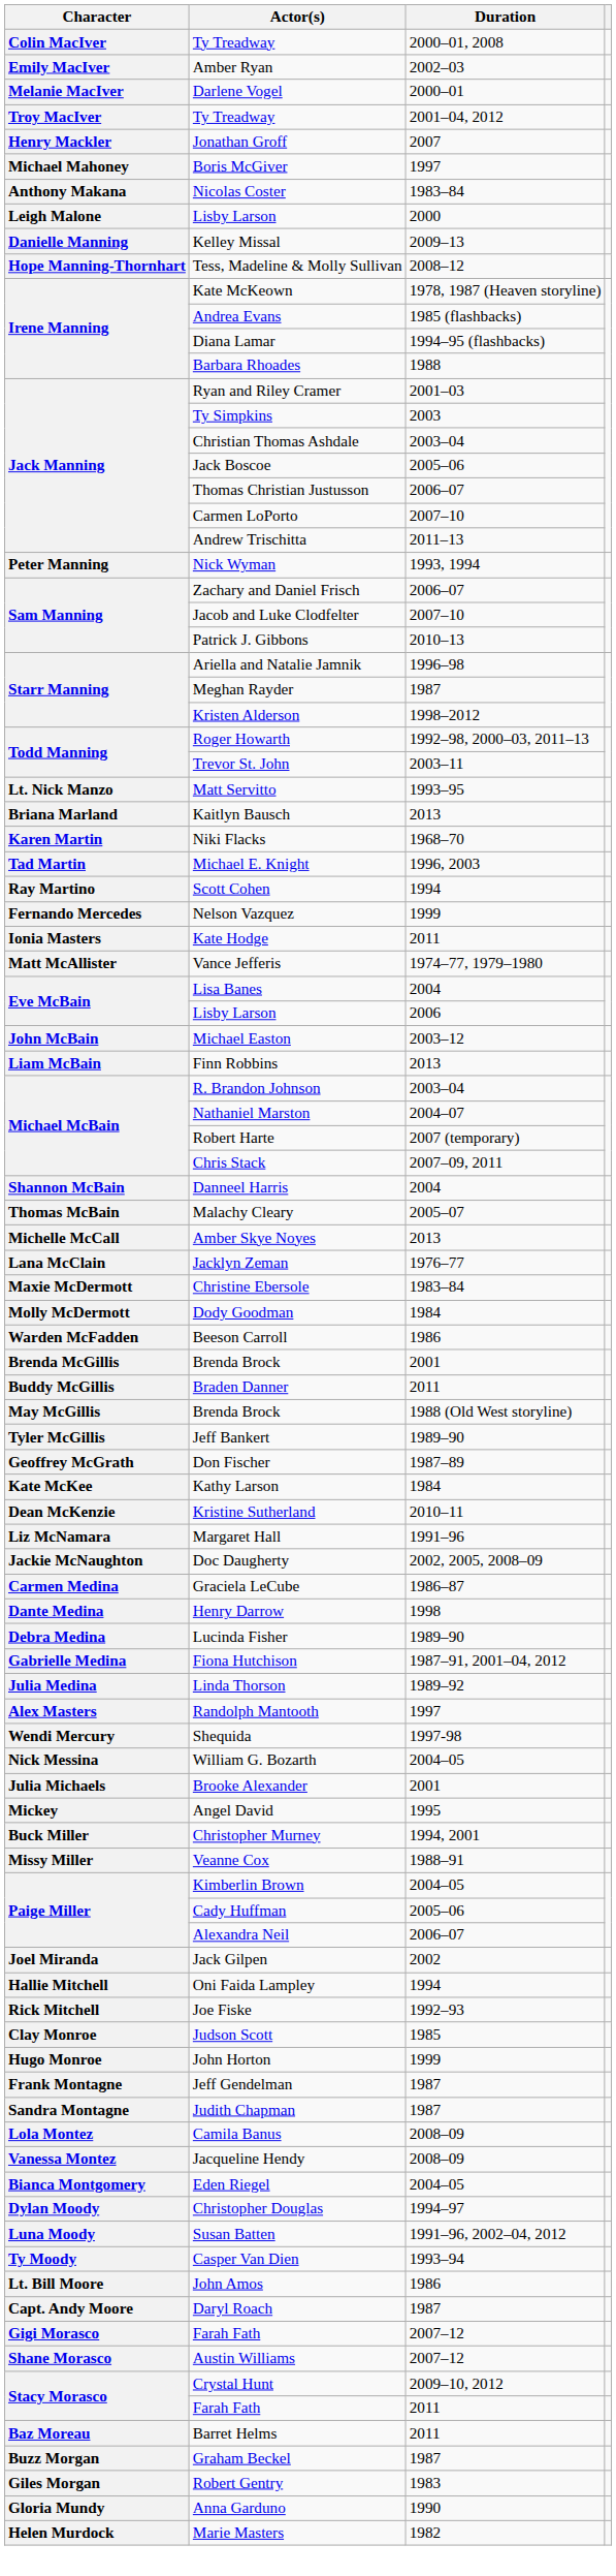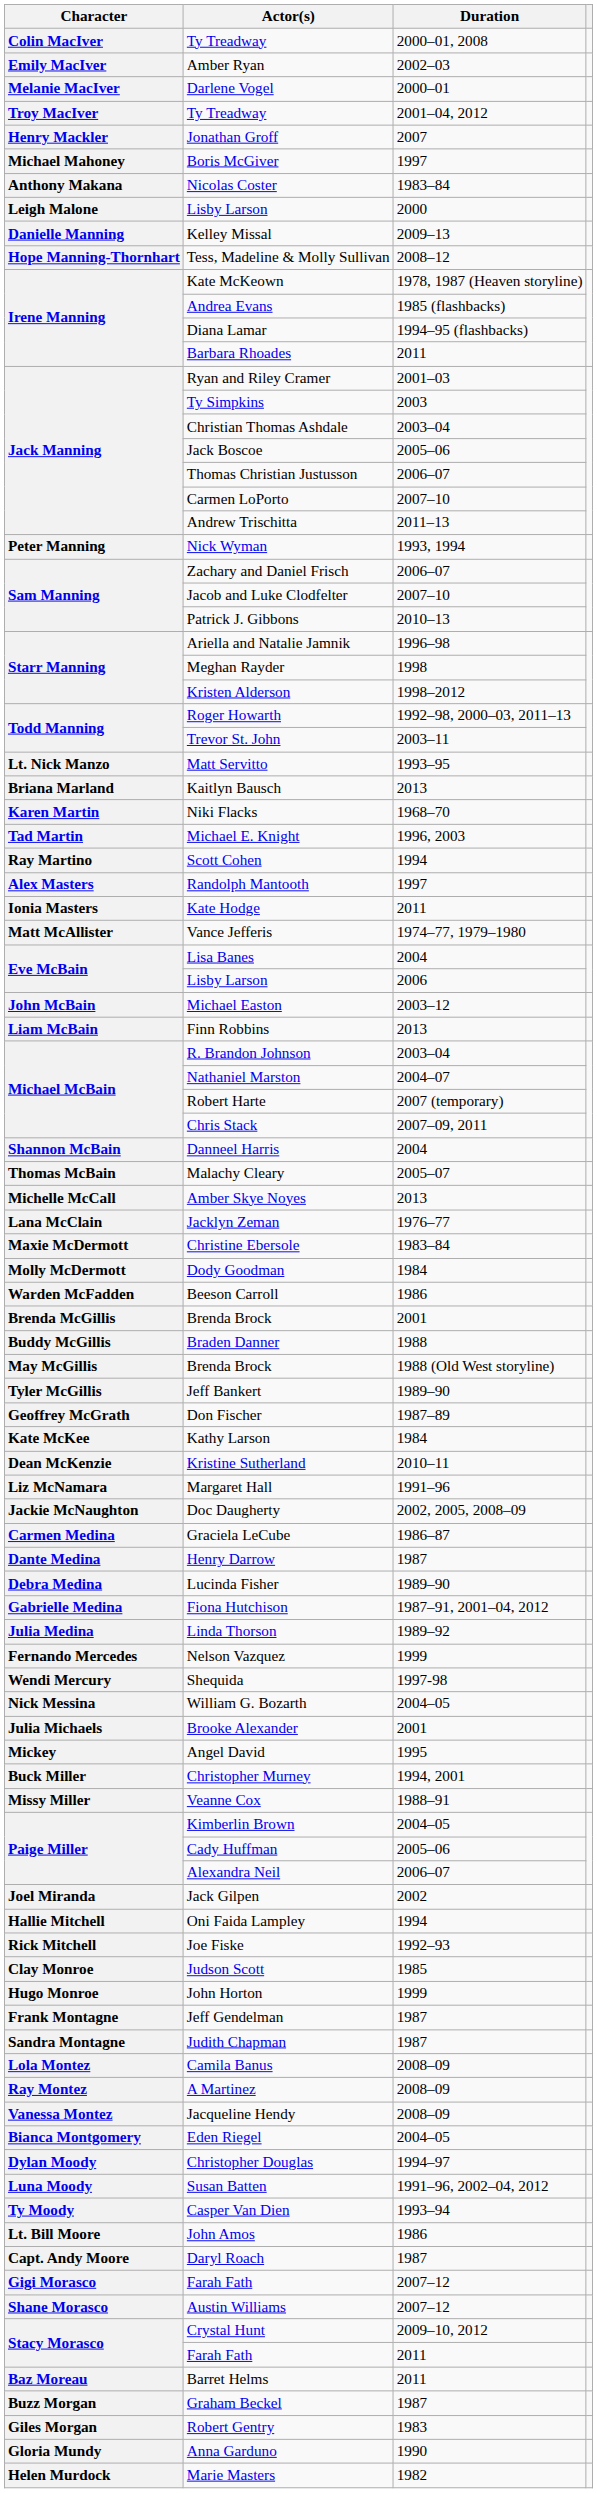Barbara Rhoades | Duration: 1988 -> 2011
Meghan Rayder | Duration: 1987 -> 1998
rows swapped: Randolph Mantooth <-> Nelson Vazquez
Braden Danner | Duration: 2011 -> 1988
Henry Darrow | Duration: 1998 -> 1987
+ row: Ray Montez | A Martinez | 2008–09
